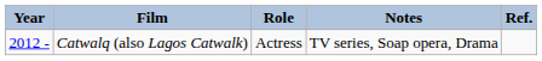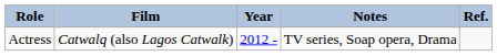columns swapped: Year <-> Role
